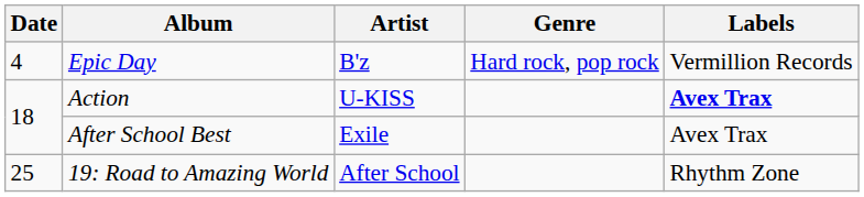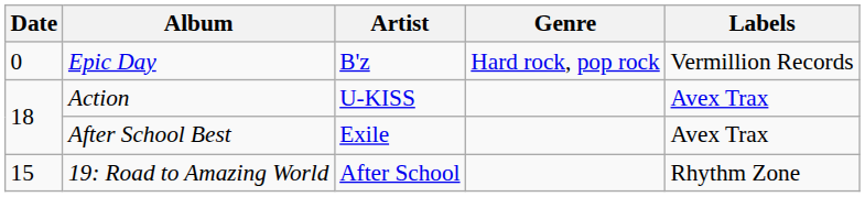Epic Day | Date: 4 -> 0
Action | Labels: bold -> normal
19: Road to Amazing World | Date: 25 -> 15
